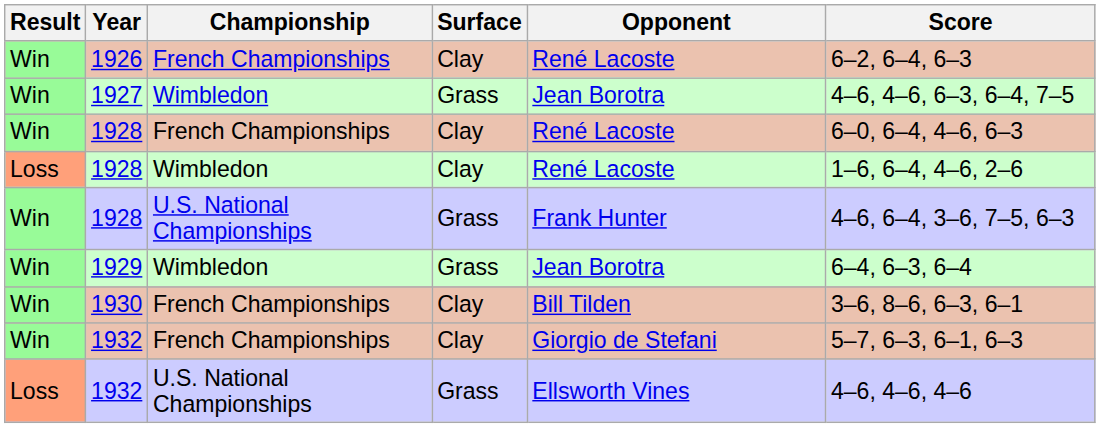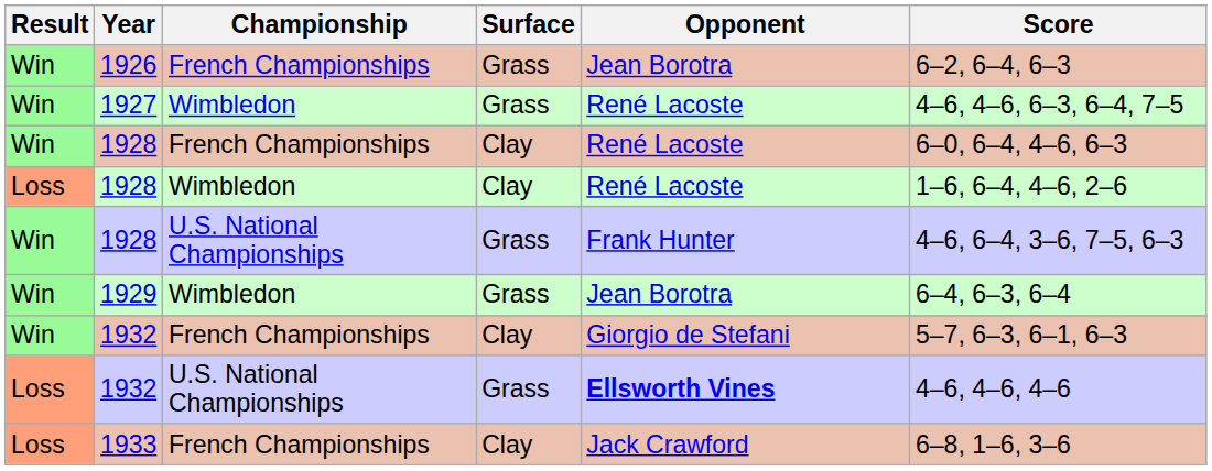1926 | Surface: Clay -> Grass
1926 | Opponent: René Lacoste -> Jean Borotra
1927 | Opponent: Jean Borotra -> René Lacoste
- row: Win | 1930 | French Championships | Clay | Bill Tilden | 3–6, 8–6, 6–3, 6–1
1932 / U.S. National Championships | Opponent: normal -> bold
+ row: Loss | 1933 | French Championships | Clay | Jack Crawford | 6–8, 1–6, 3–6
